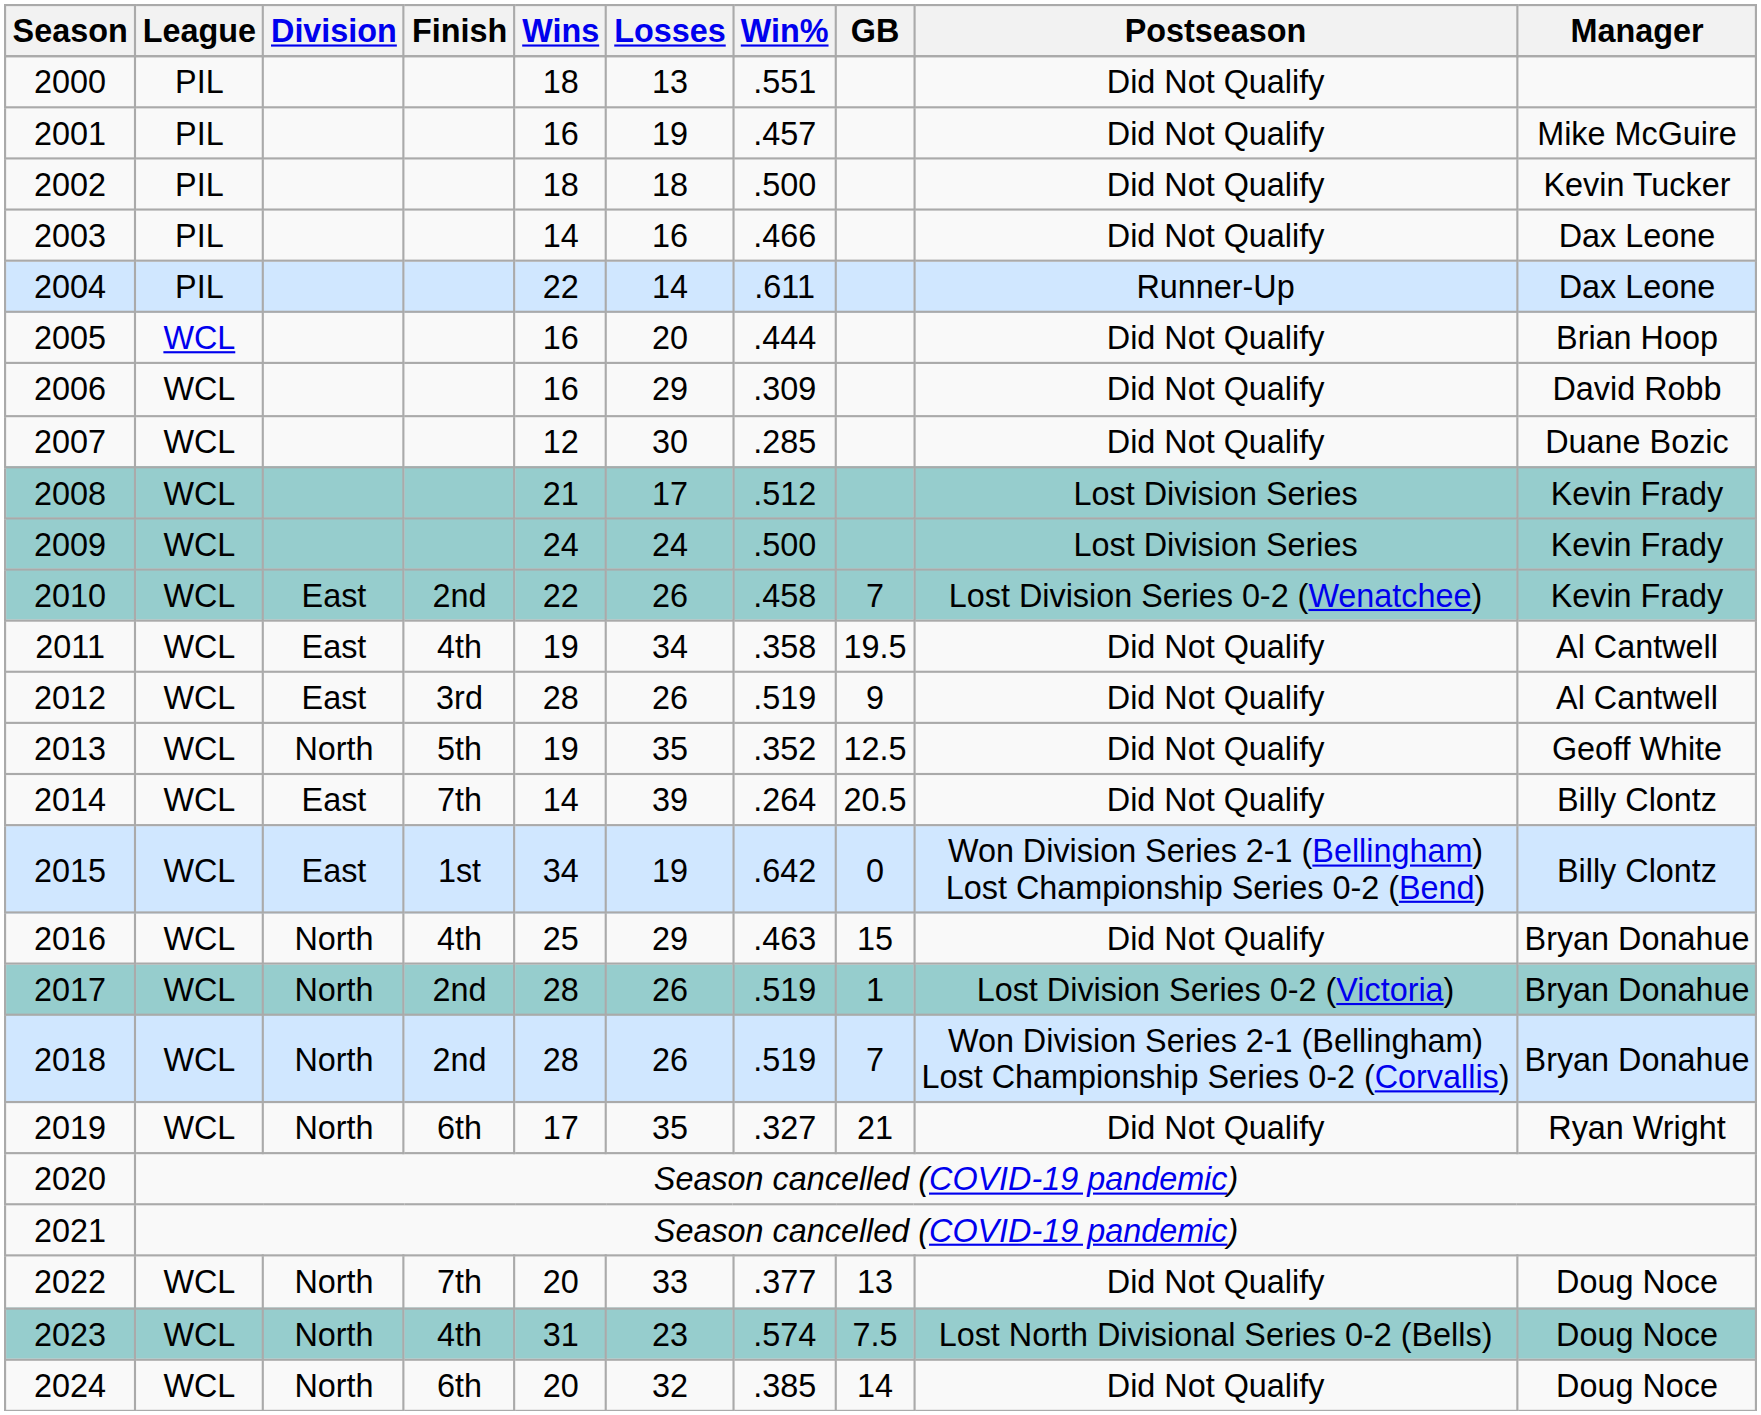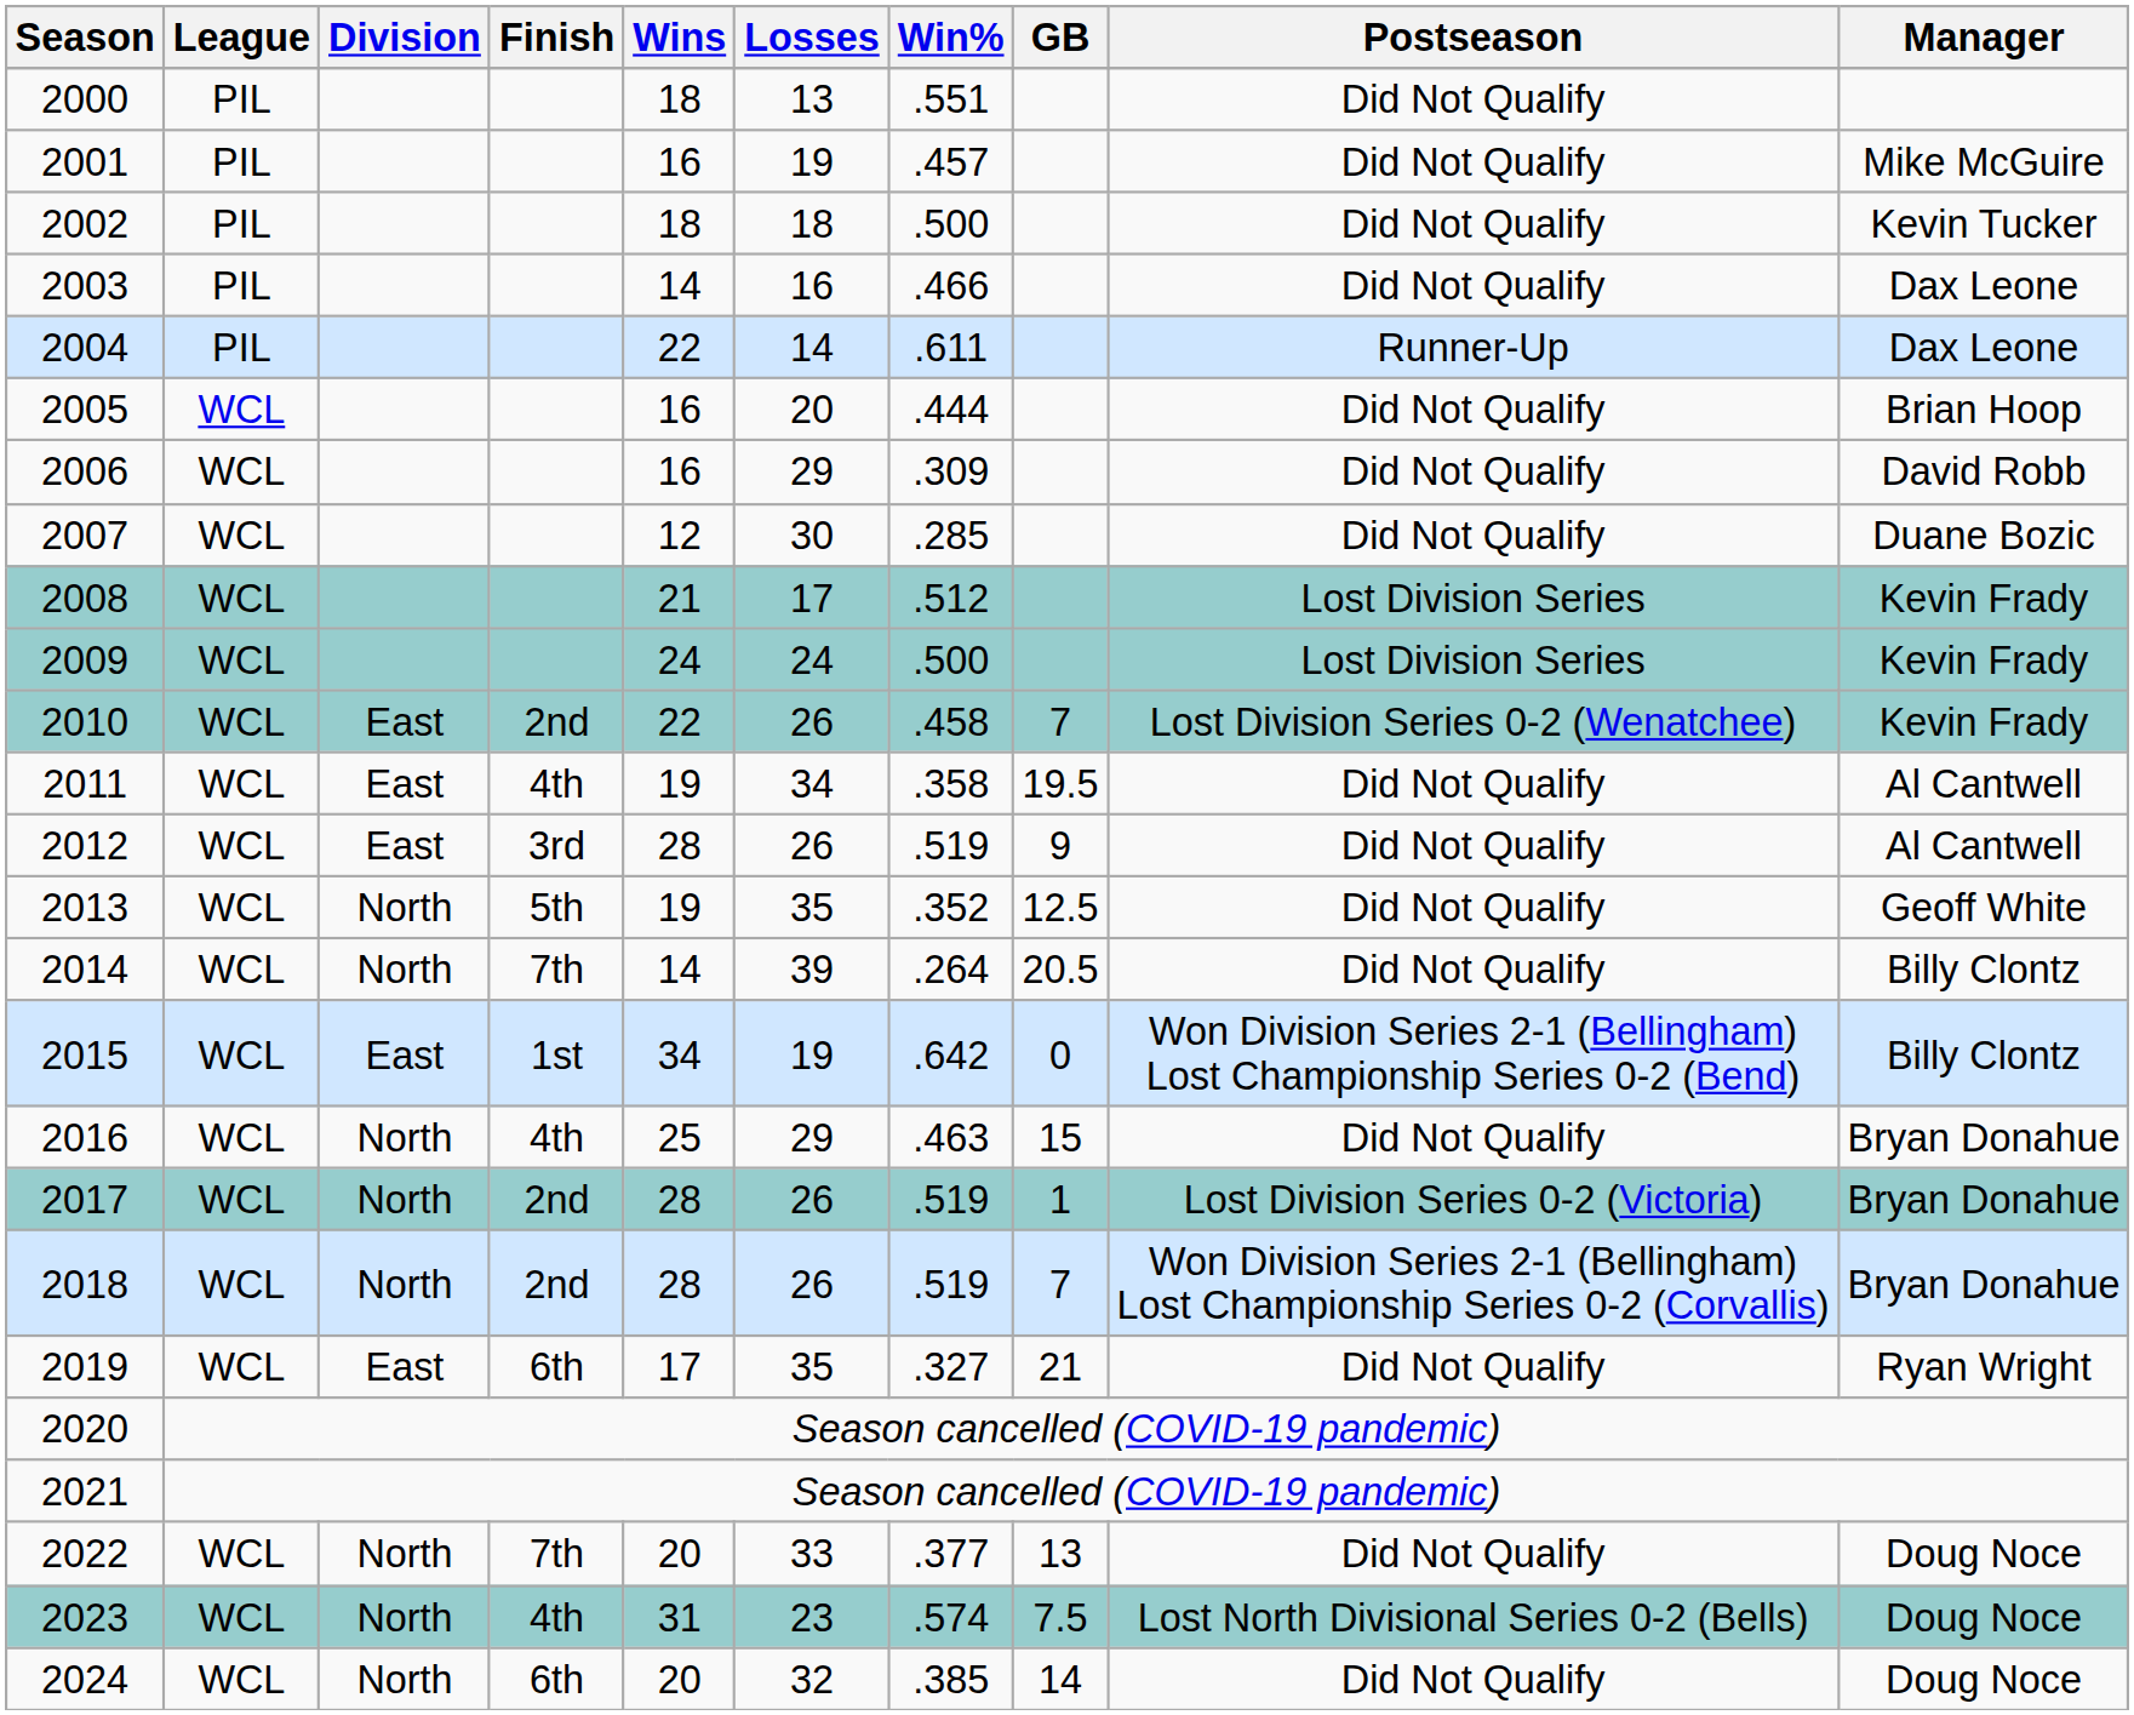2014 | Division: East -> North
2019 | Division: North -> East
